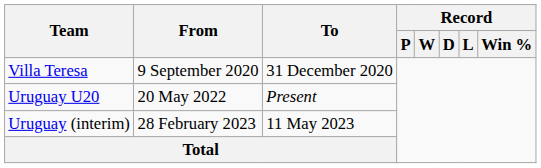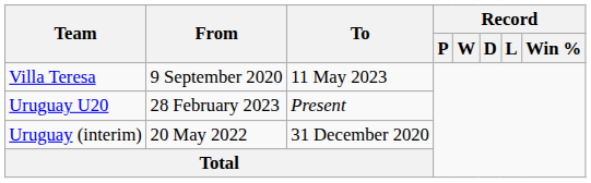Villa Teresa | To: 31 December 2020 -> 11 May 2023
Uruguay U20 | From: 20 May 2022 -> 28 February 2023
Uruguay (interim) | From: 28 February 2023 -> 20 May 2022
Uruguay (interim) | To: 11 May 2023 -> 31 December 2020
